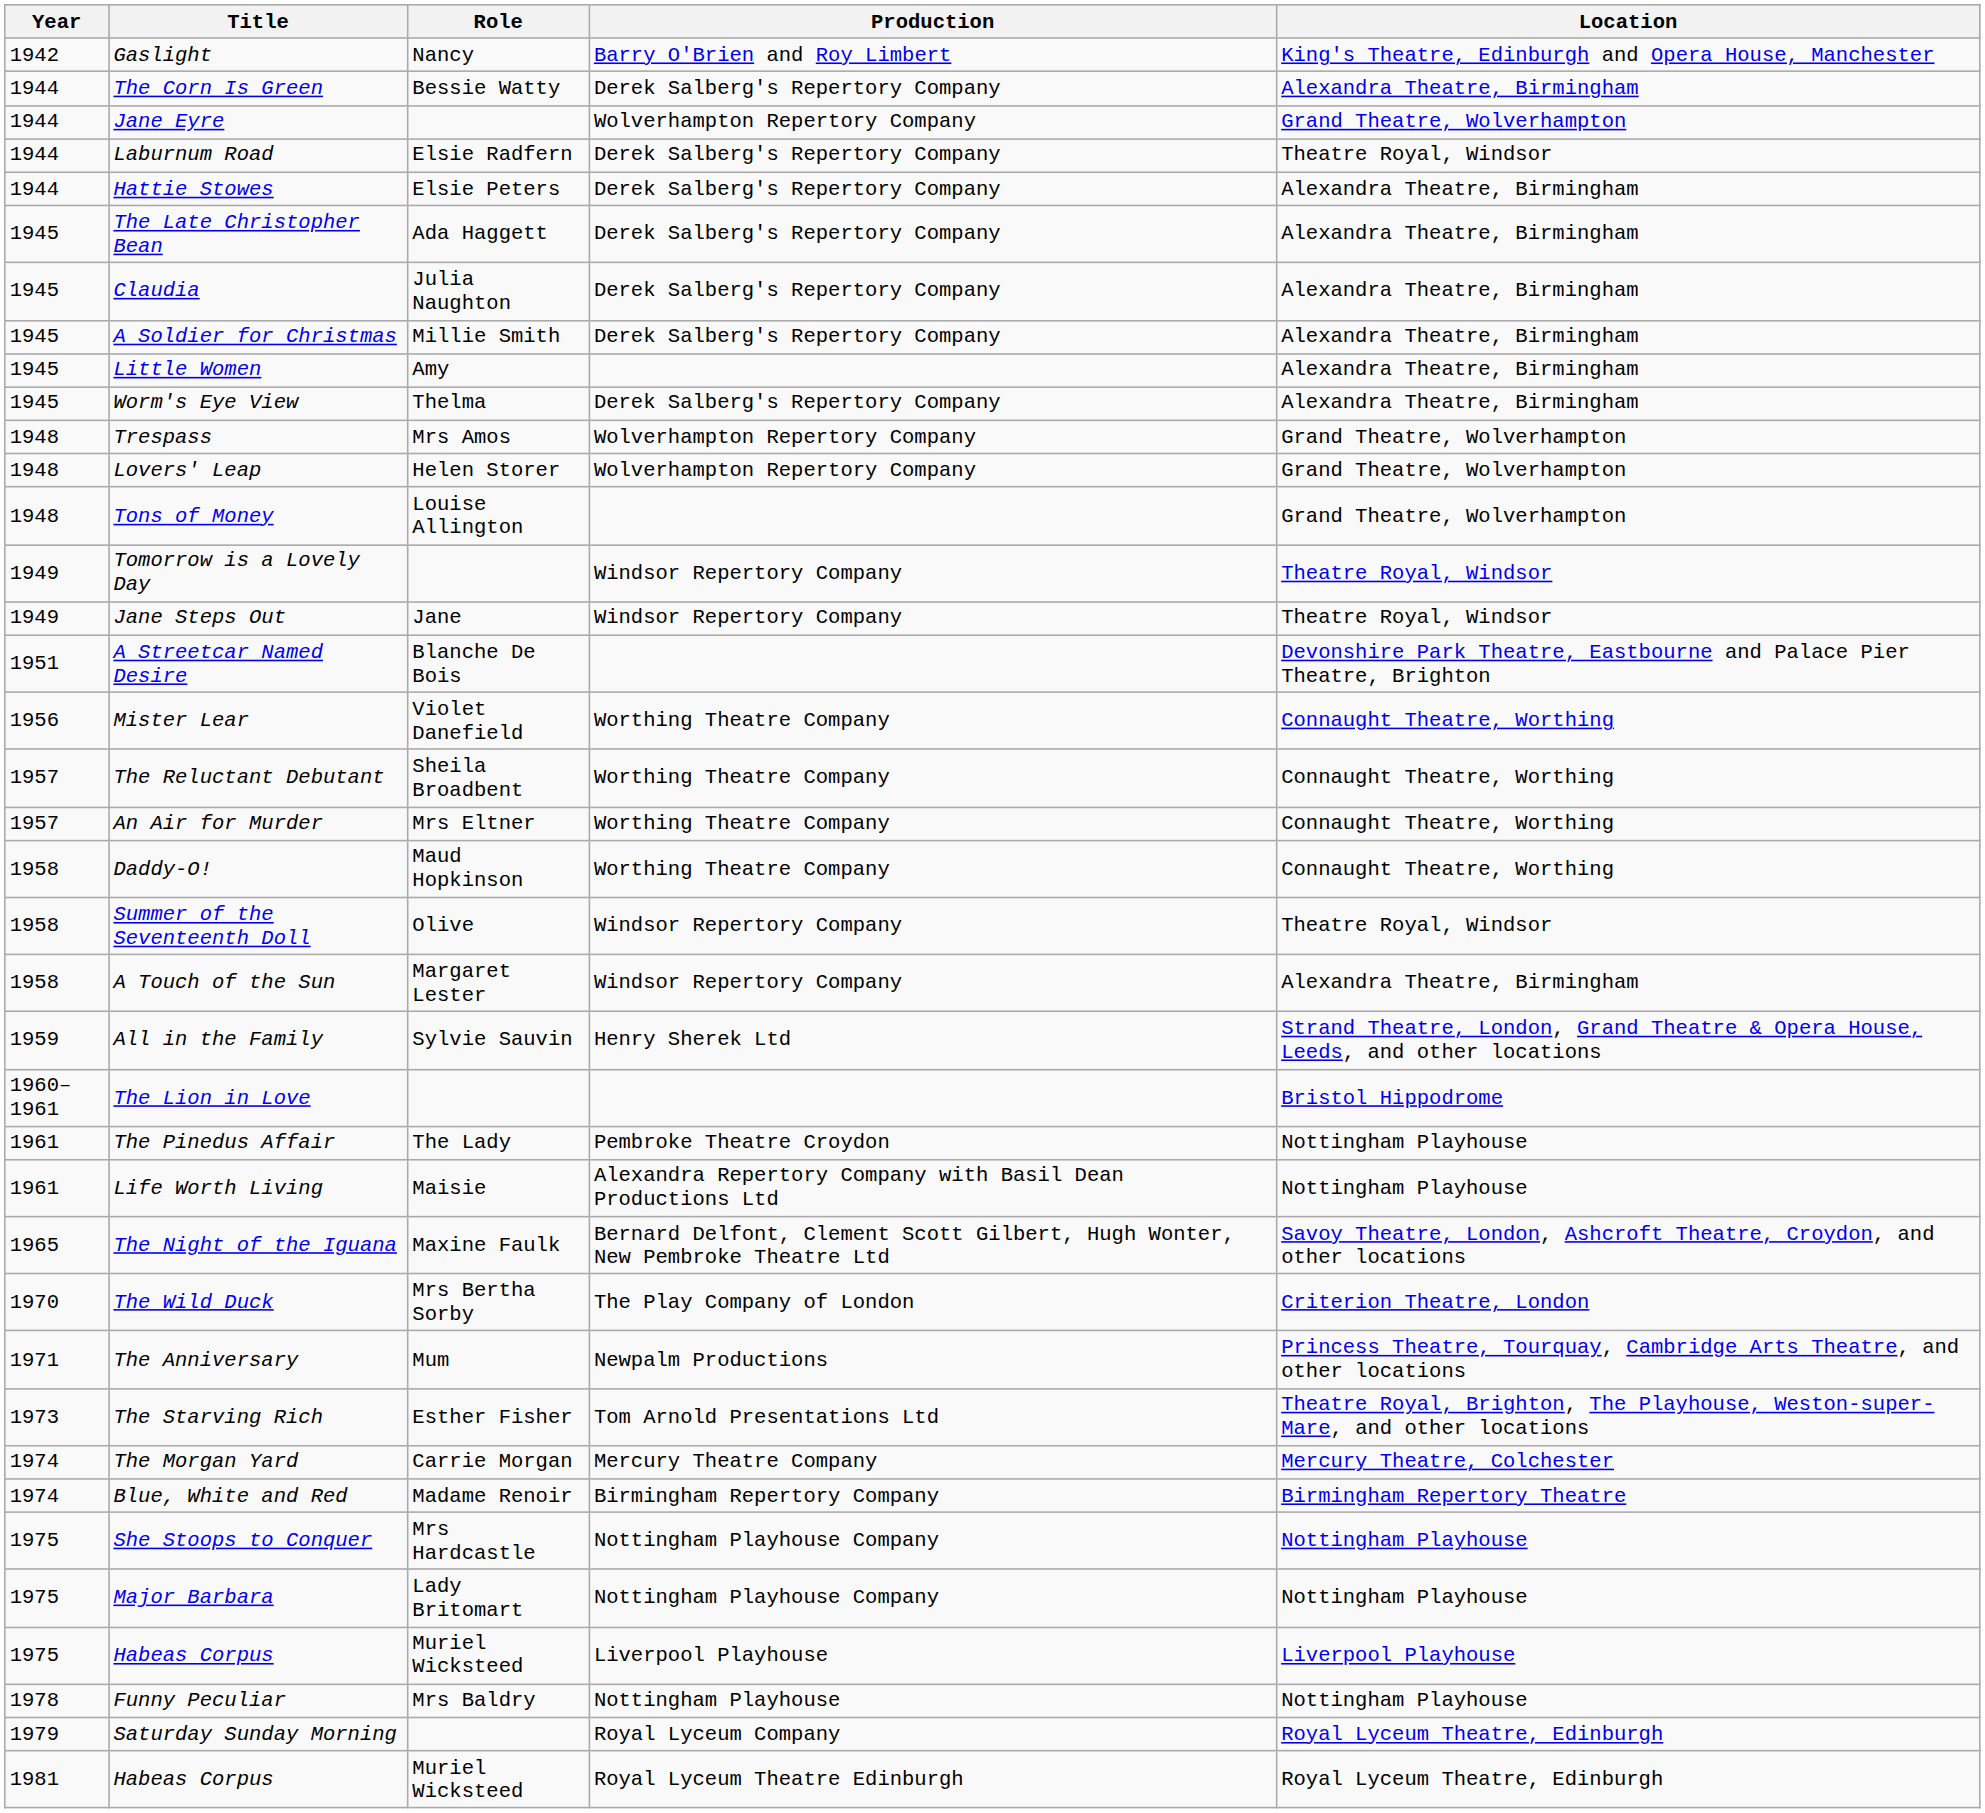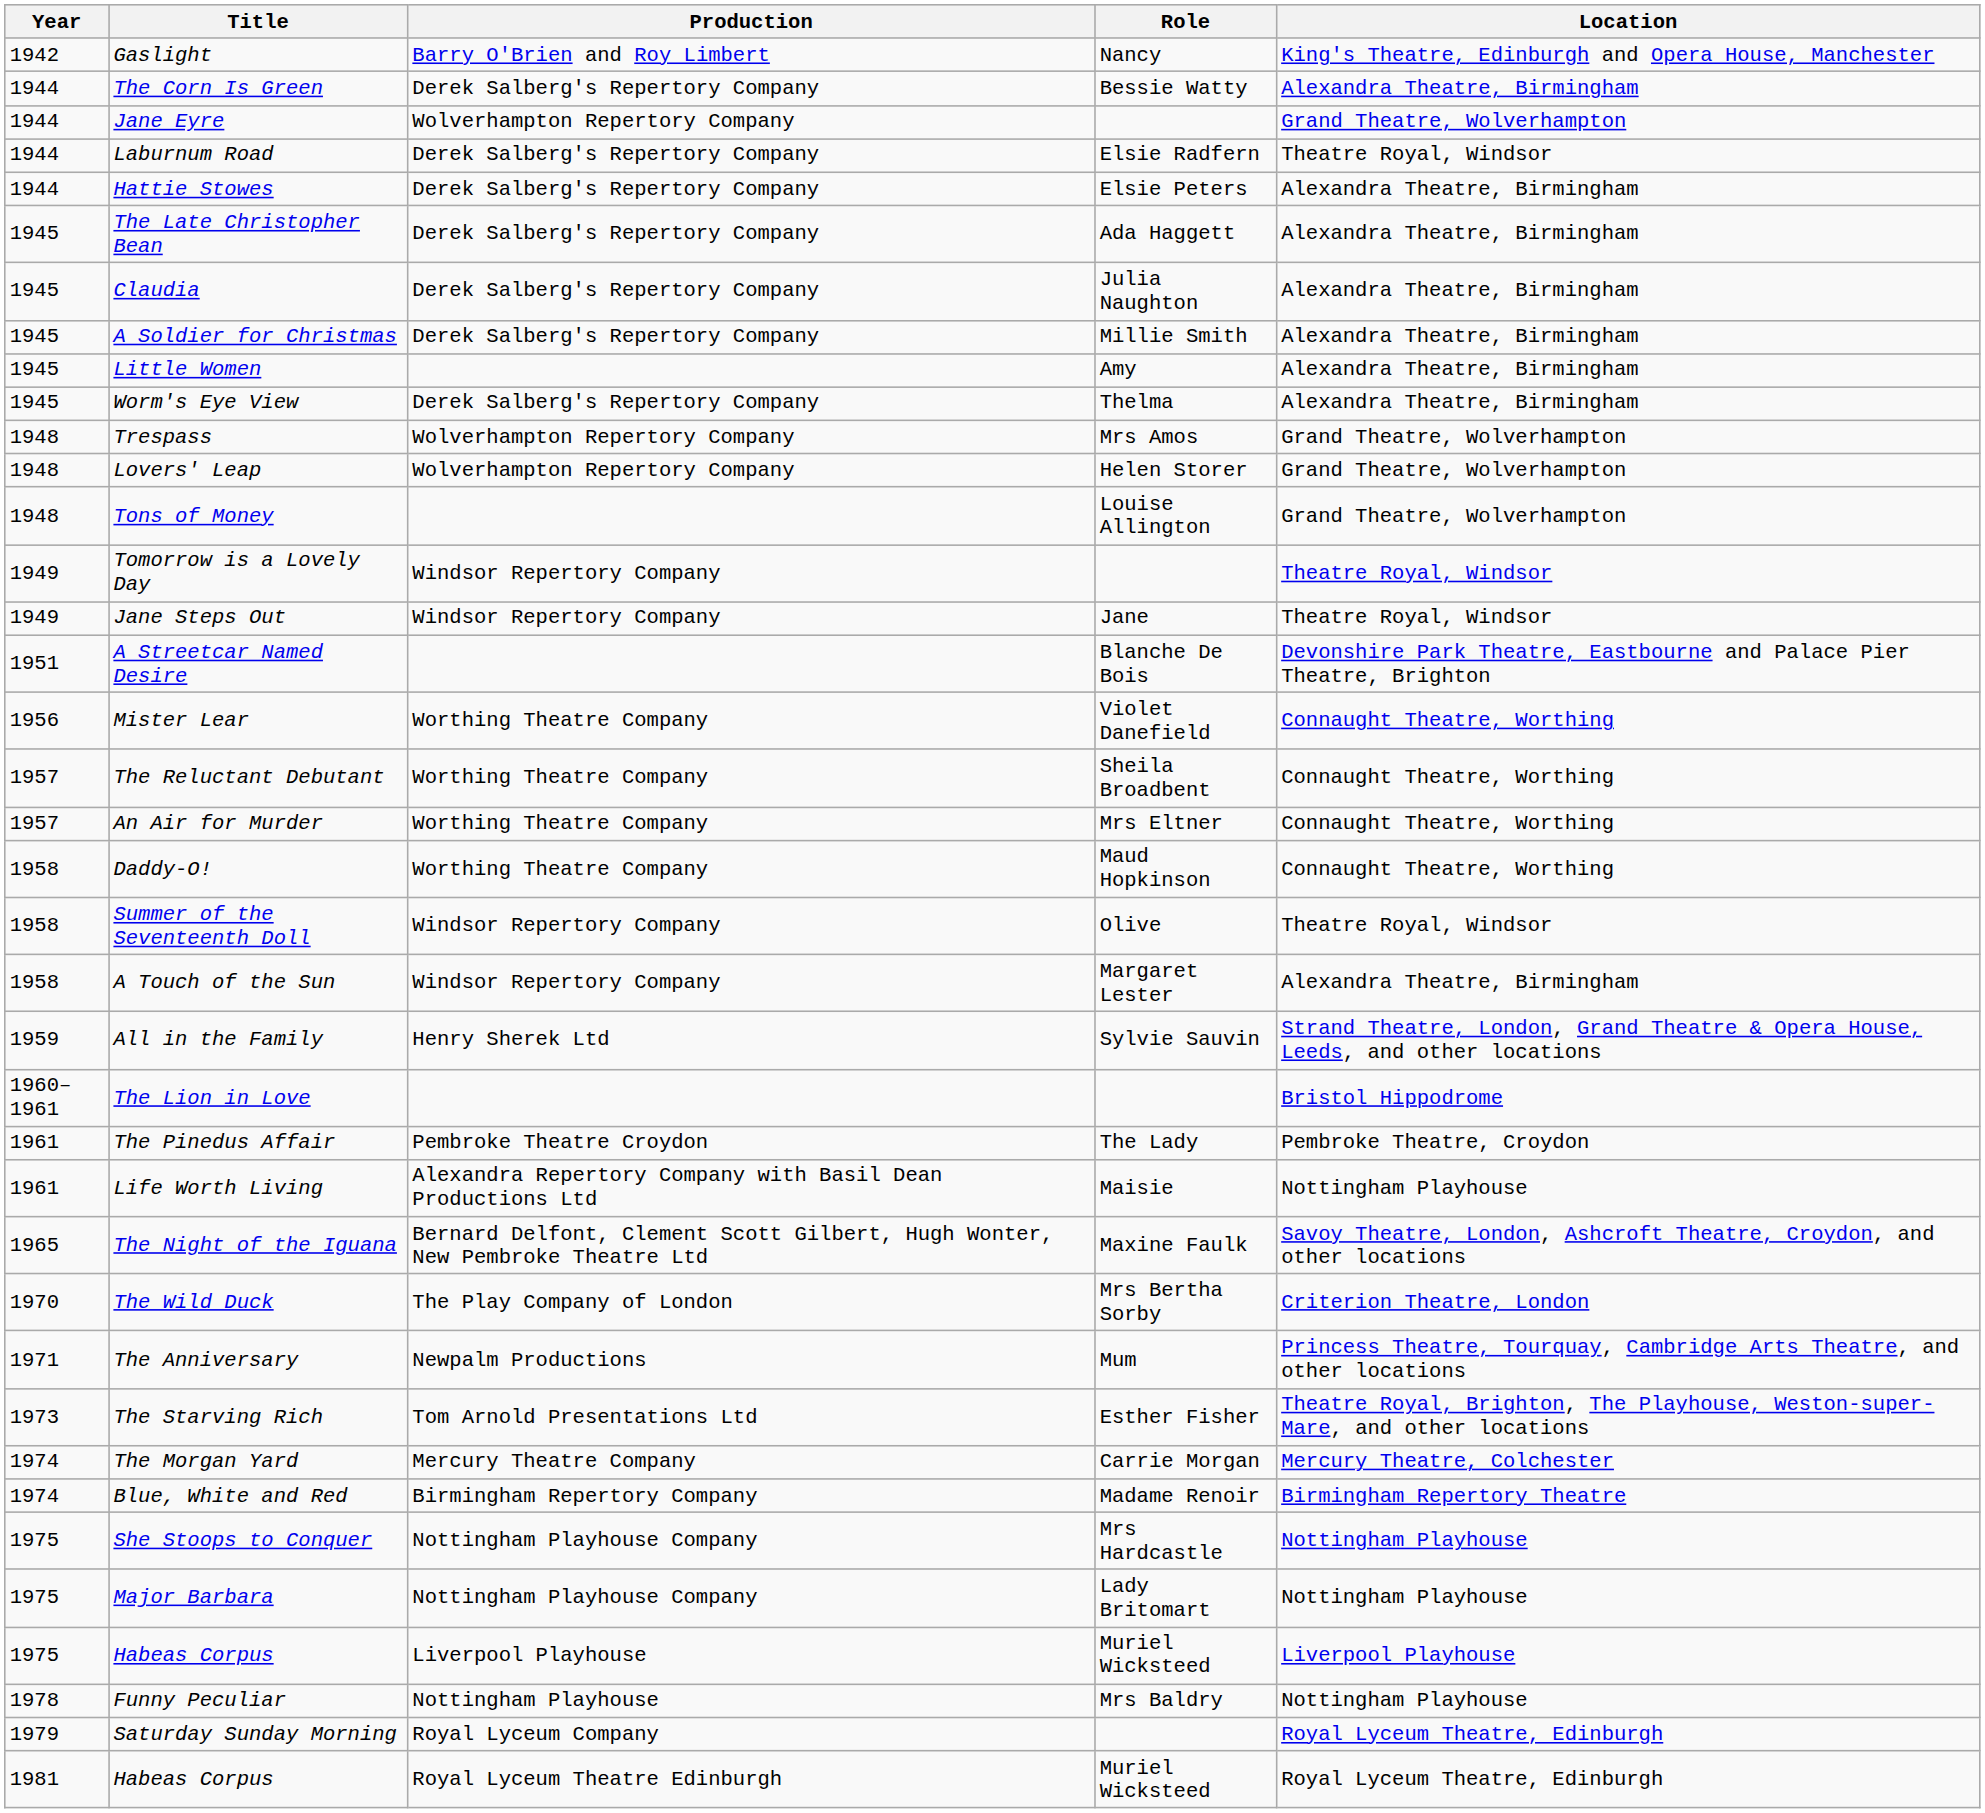columns swapped: Role <-> Production
The Pinedus Affair | Location: Nottingham Playhouse -> Pembroke Theatre, Croydon
